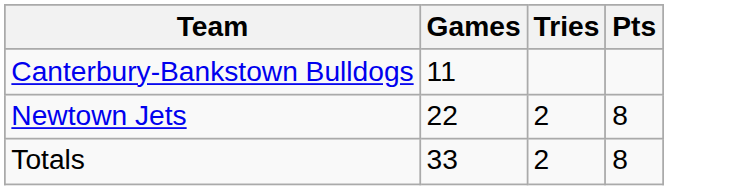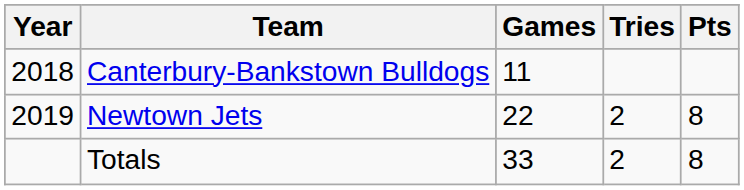+ column: Year | 2018 | 2019
